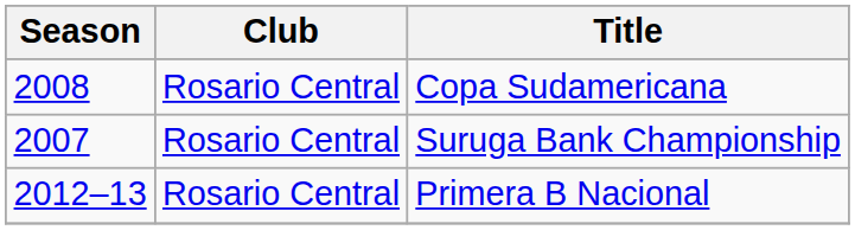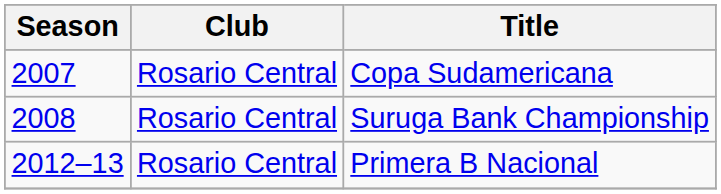Copa Sudamericana | Season: 2008 -> 2007
Suruga Bank Championship | Season: 2007 -> 2008
